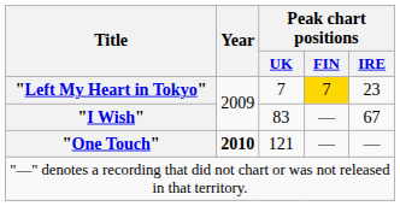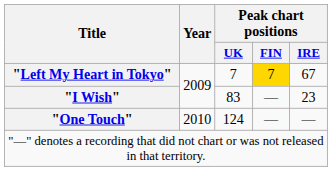"Left My Heart in Tokyo" | Peak chart positions / IRE: 23 -> 67
"I Wish" | Peak chart positions / IRE: 67 -> 23
"One Touch" | Year: bold -> normal
"One Touch" | Peak chart positions / UK: 121 -> 124
